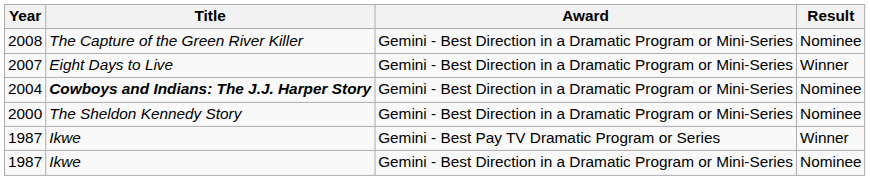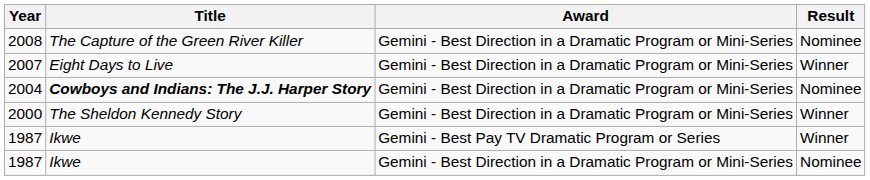2000 | Result: Nominee -> Winner
